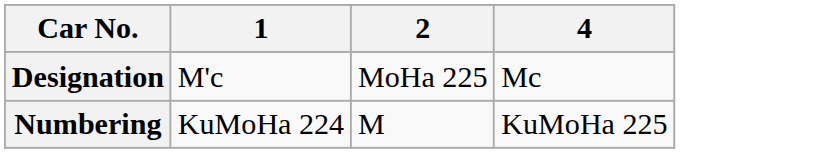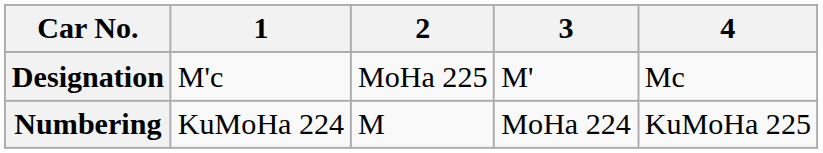+ column: 3 | M' | MoHa 224
